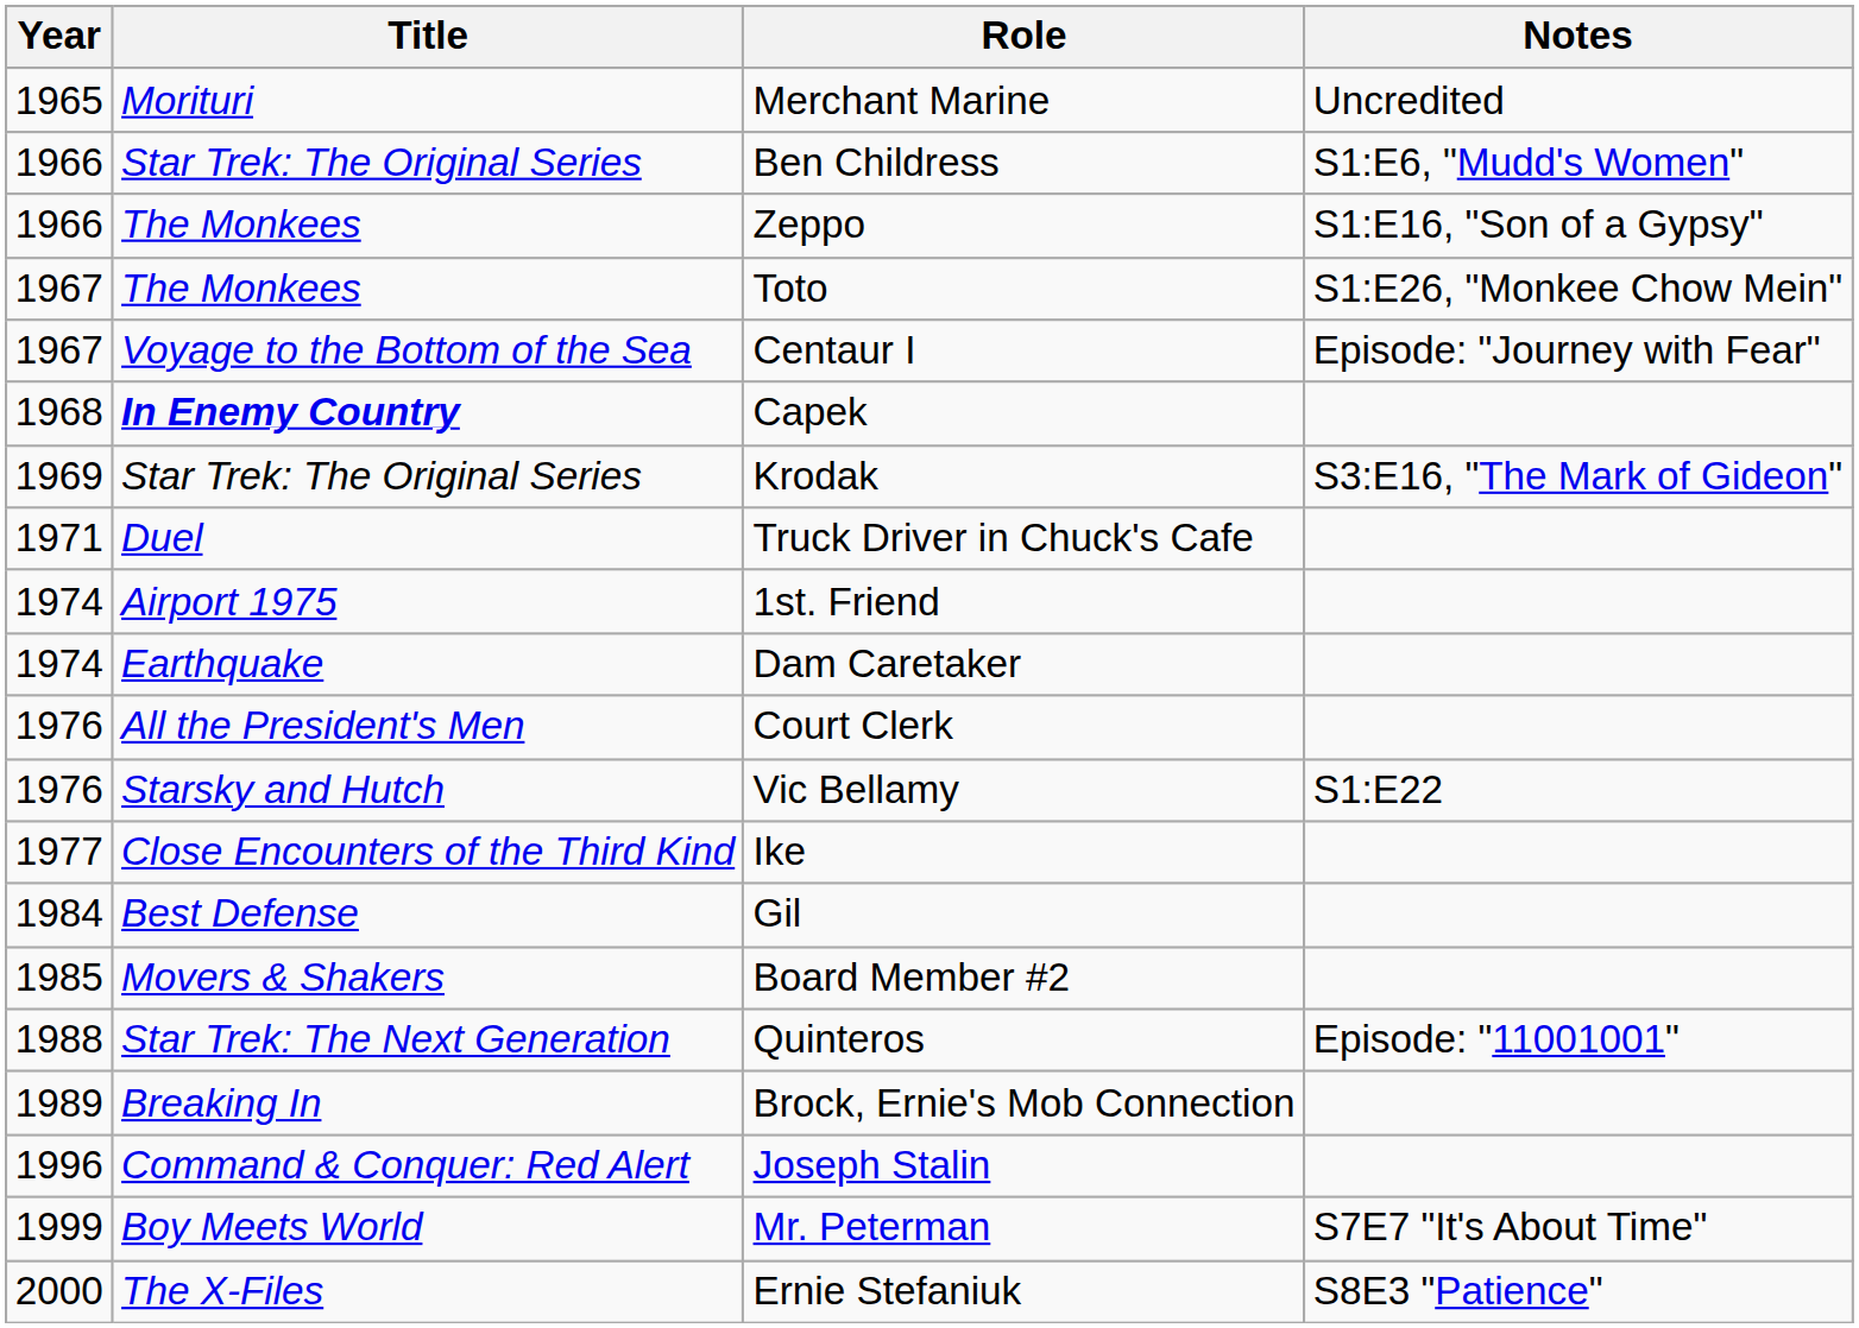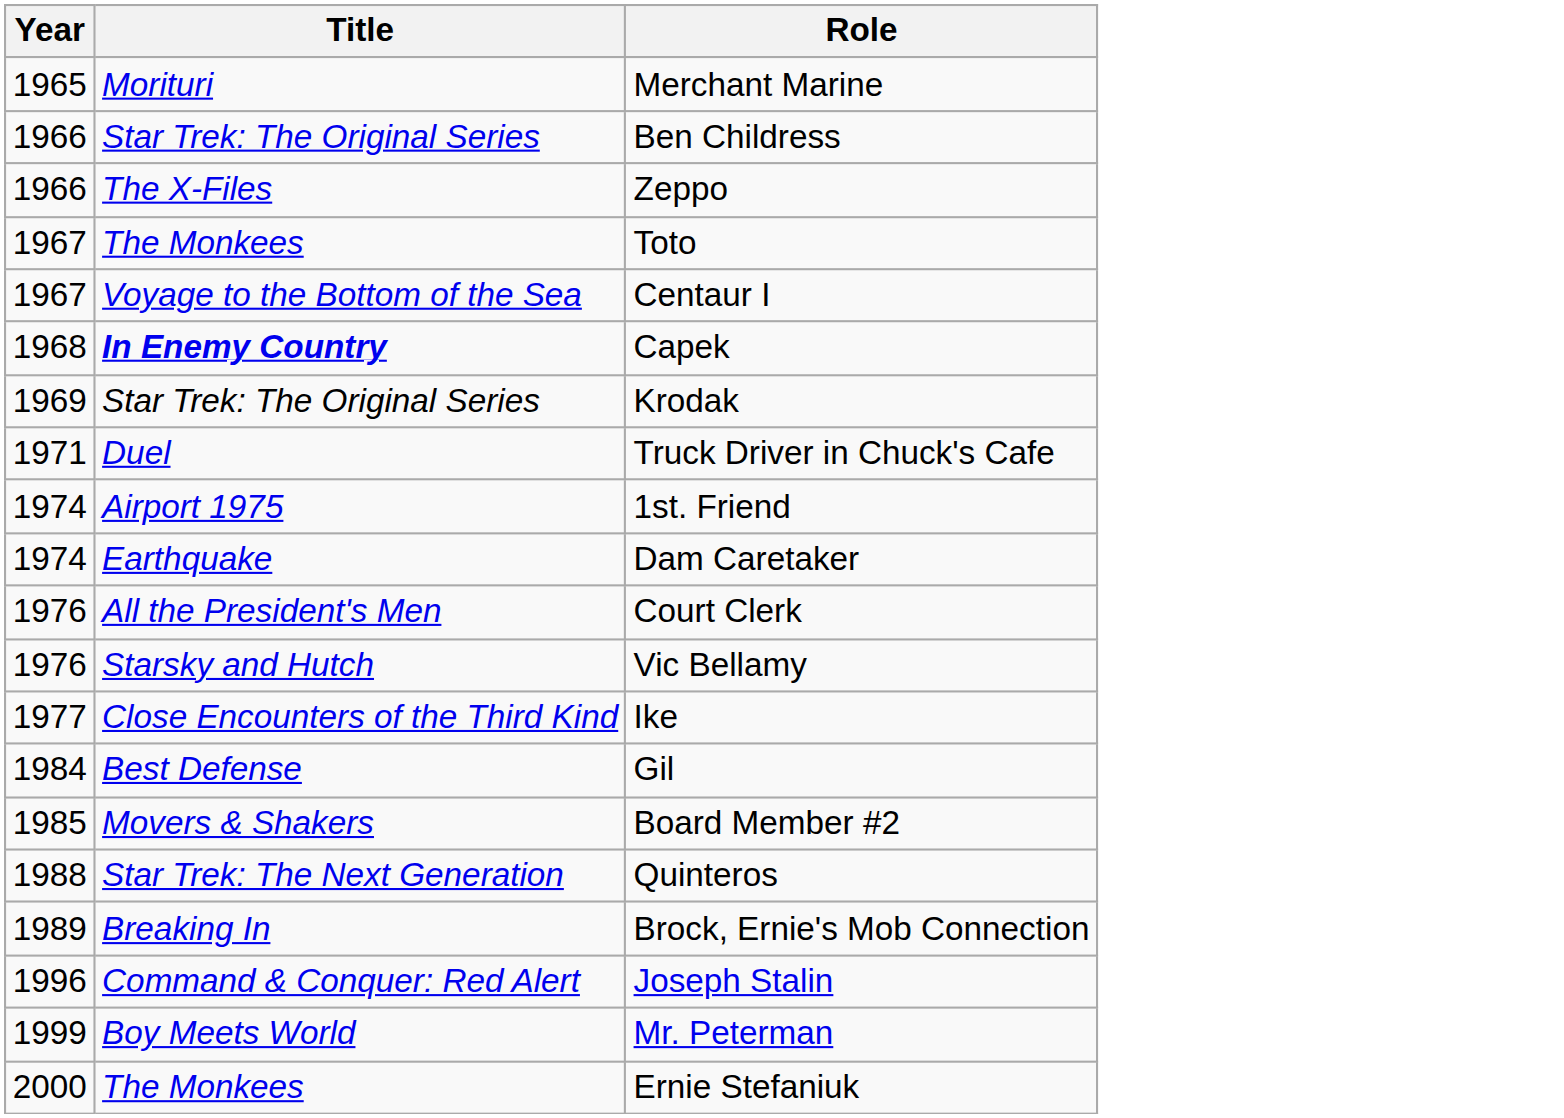- column: Notes | Uncredited | S1:E6, "Mudd's Women" | S1:E16, "Son of a Gypsy" | S1:E26, "Monkee Chow Mein" | Episode: "Journey with Fear" | S3:E16, "The Mark of Gideon" | S1:E22 | Episode: "11001001" | S7E7 "It's About Time" | S8E3 "Patience"
Zeppo | Title: The Monkees -> The X-Files
Ernie Stefaniuk | Title: The X-Files -> The Monkees
